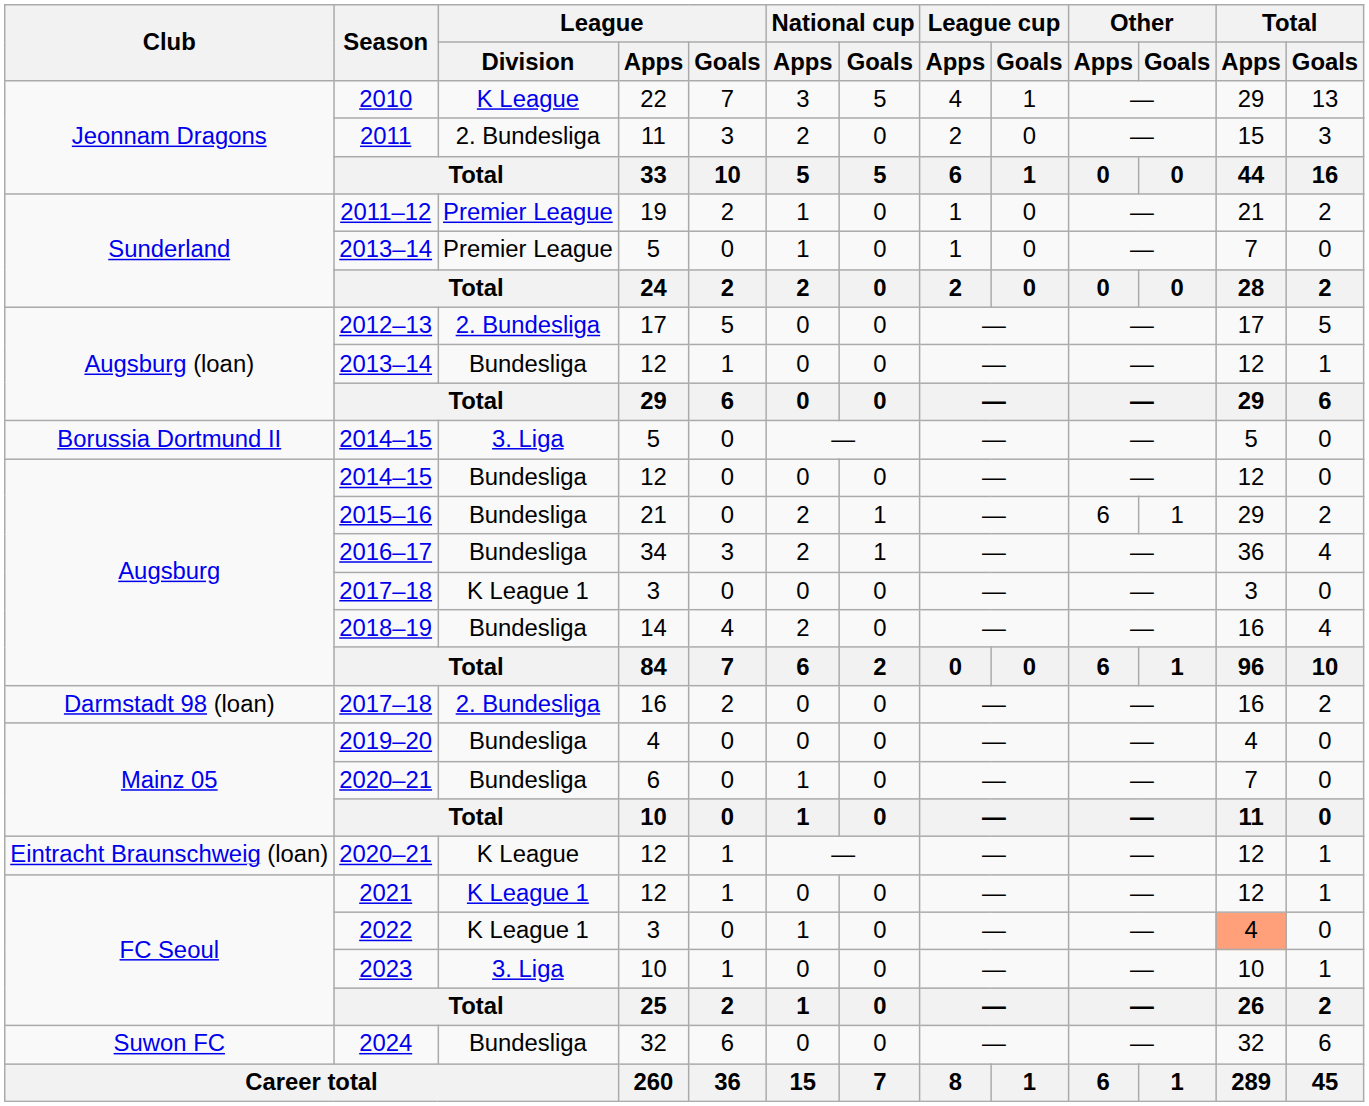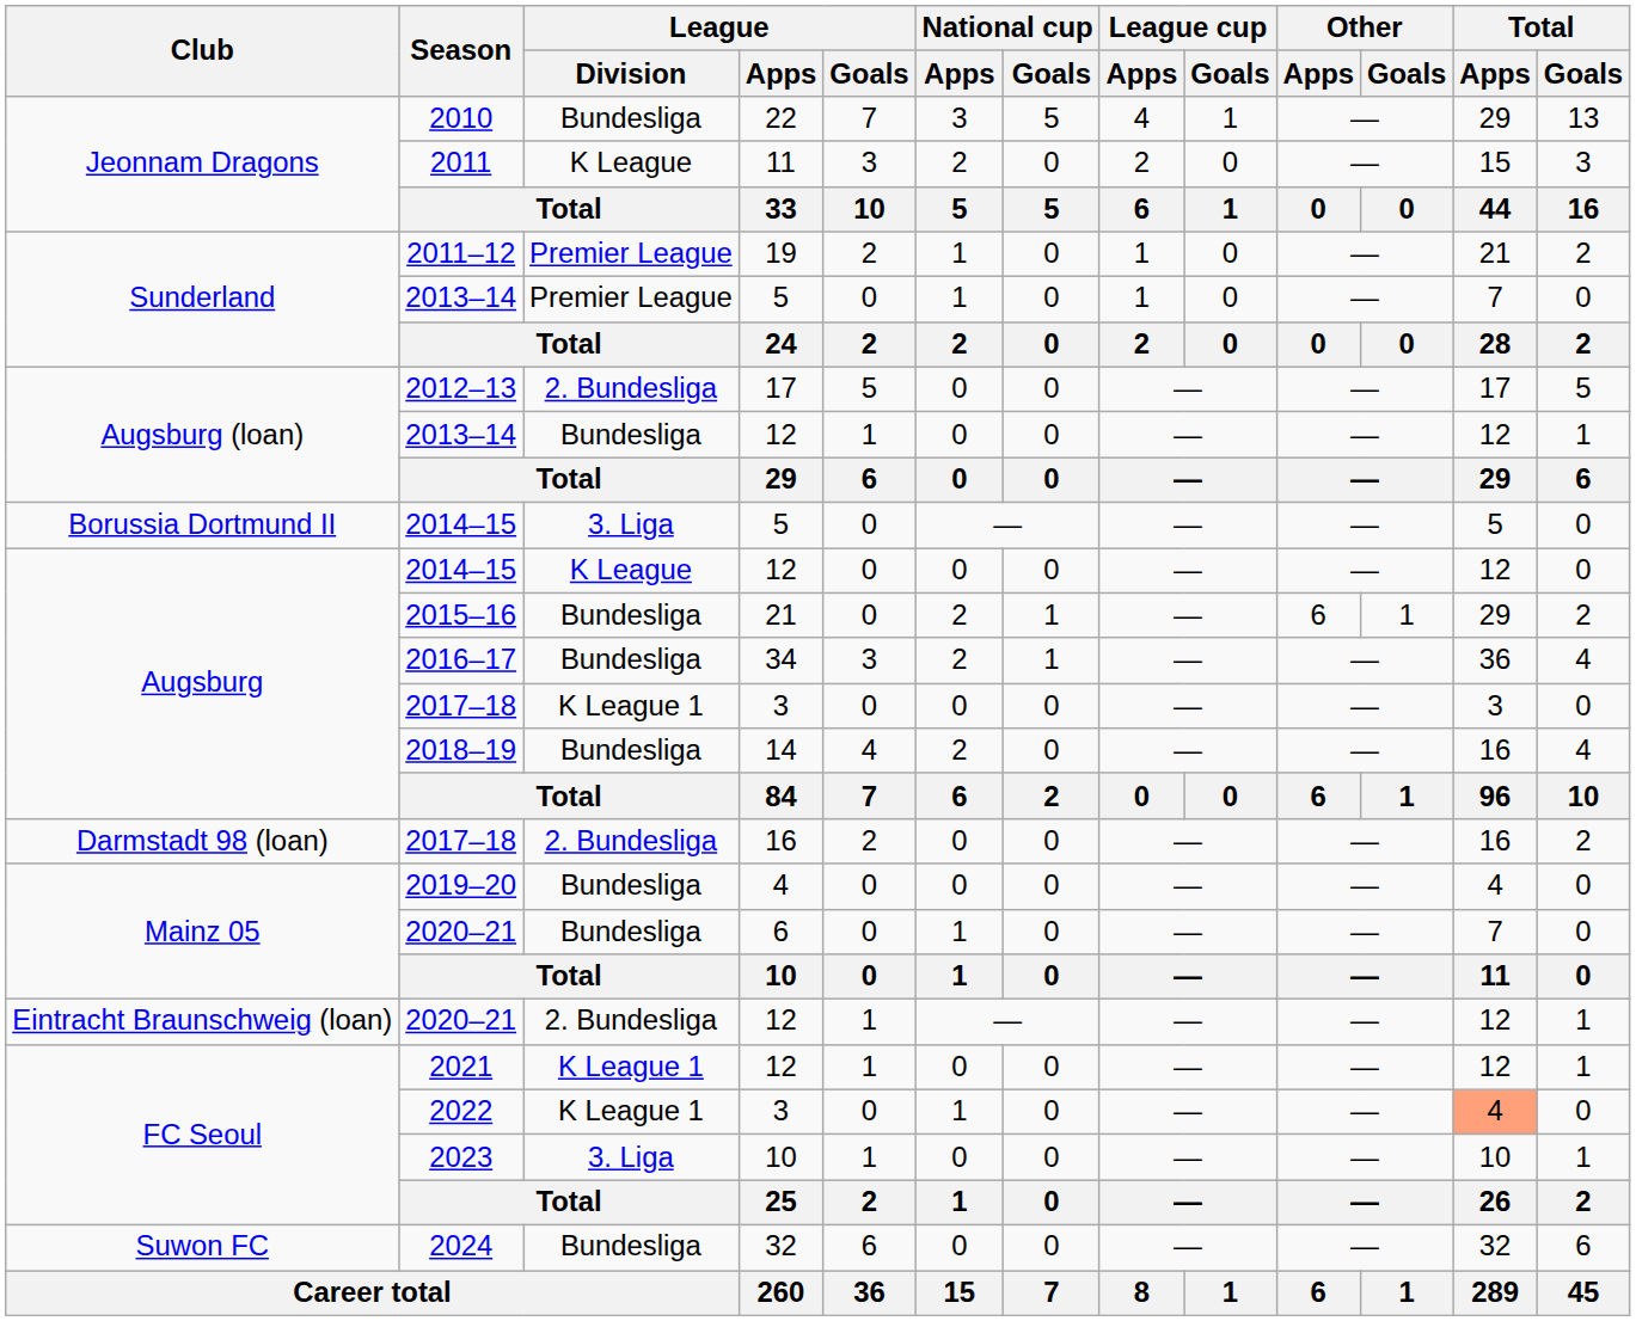2010 | League / Division: K League -> Bundesliga
2011 | League / Division: 2. Bundesliga -> K League
2014–15 / 12 | League / Division: Bundesliga -> K League
2020–21 / 12 | League / Division: K League -> 2. Bundesliga
